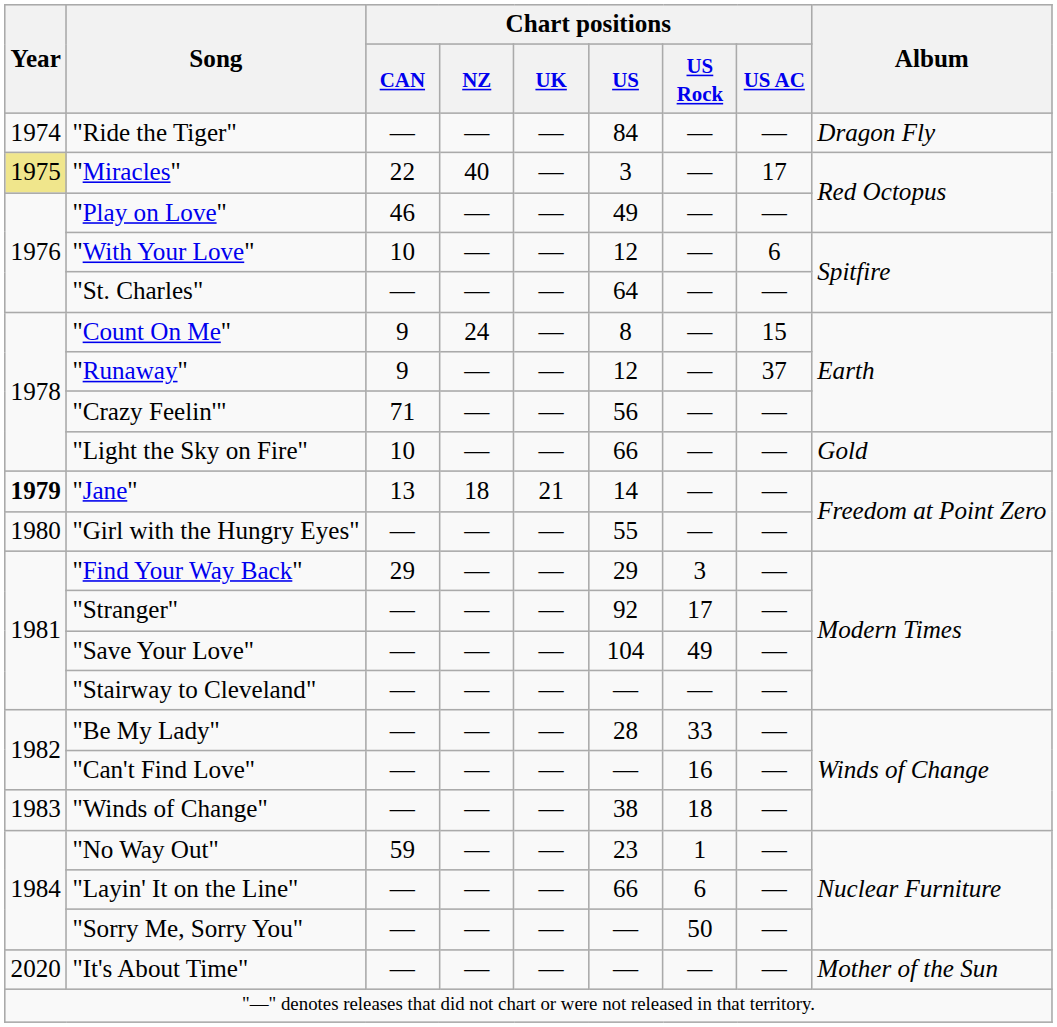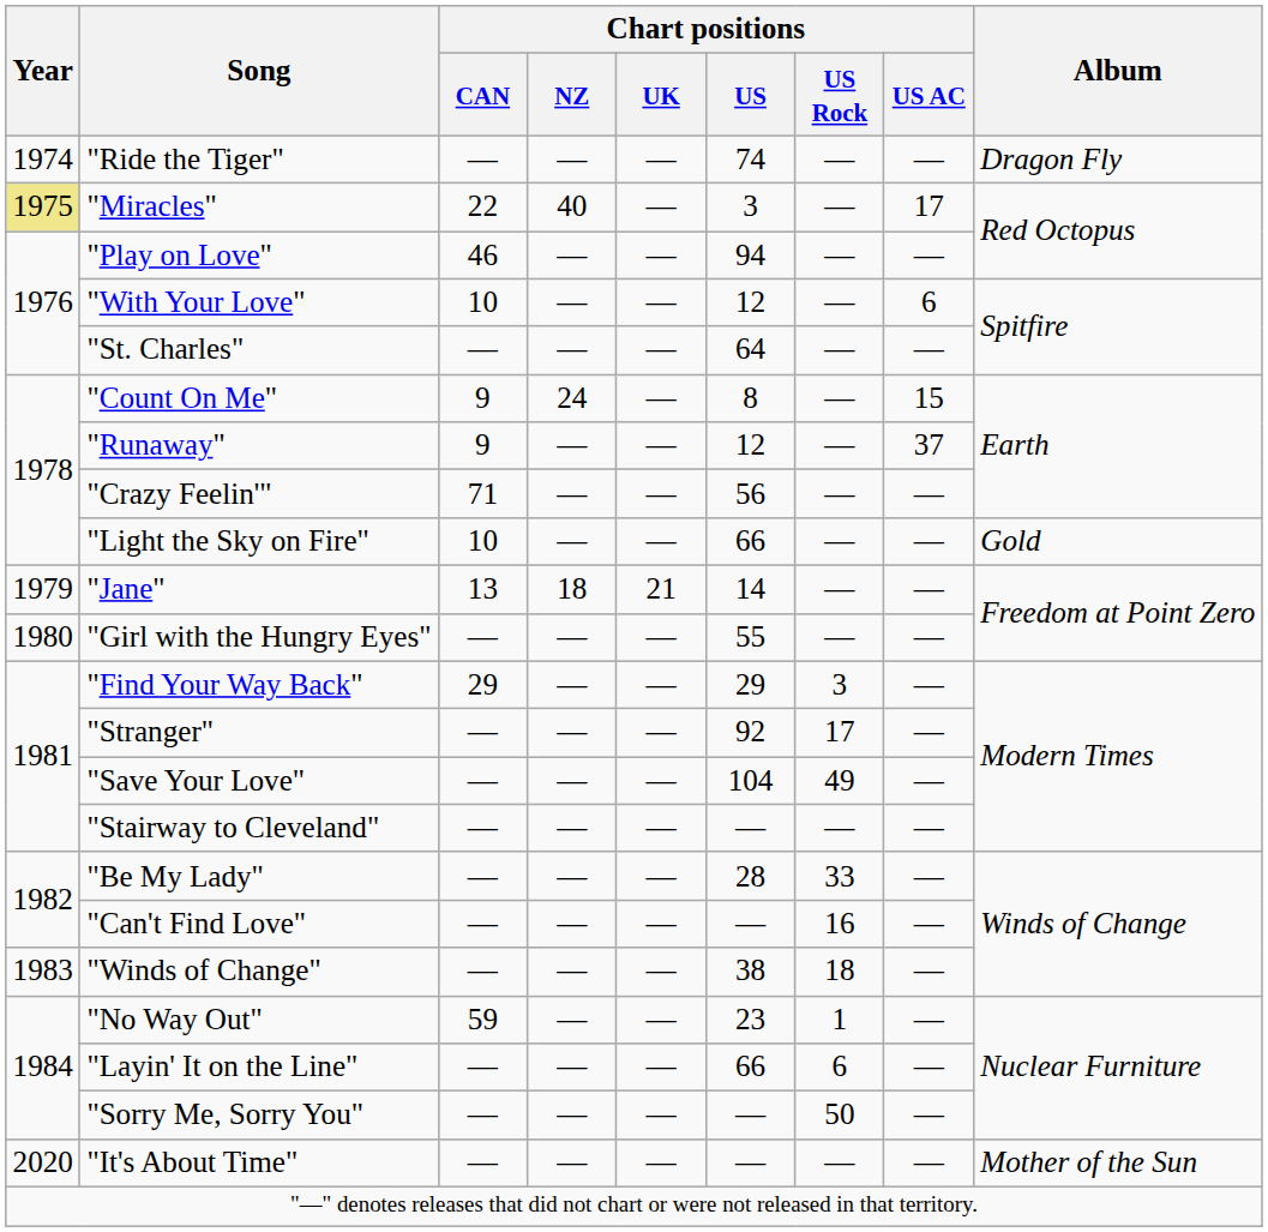"Ride the Tiger" | Chart positions / US: 84 -> 74
"Play on Love" | Chart positions / US: 49 -> 94
"Jane" | Year: bold -> normal
